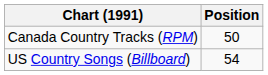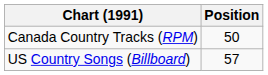US Country Songs (Billboard) | Position: 54 -> 57
